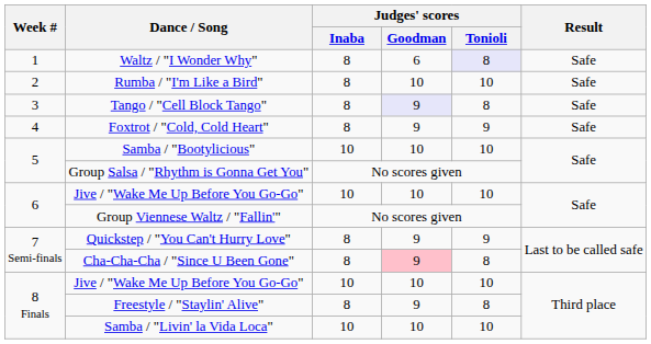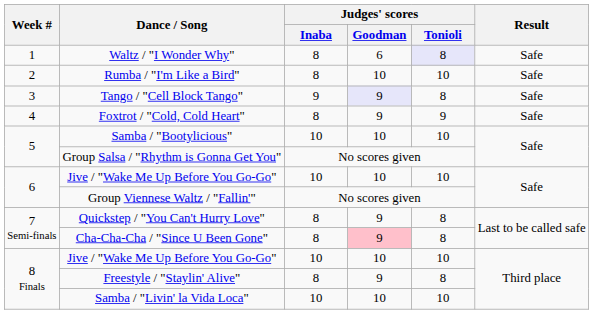Tango / "Cell Block Tango" | Judges' scores / Inaba: 8 -> 9
Quickstep / "You Can't Hurry Love" | Judges' scores / Tonioli: 9 -> 8
